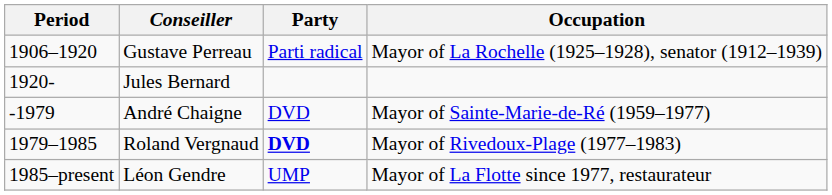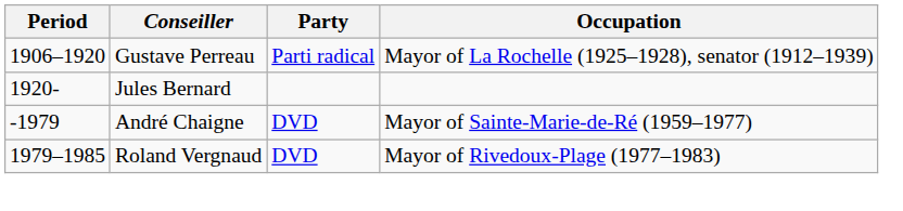Roland Vergnaud | Party: bold -> normal
- row: 1985–present | Léon Gendre | UMP | Mayor of La Flotte since 1977, restaurateur
